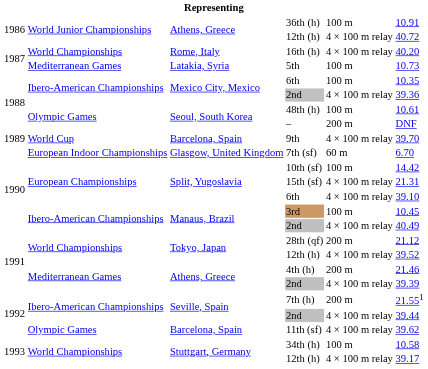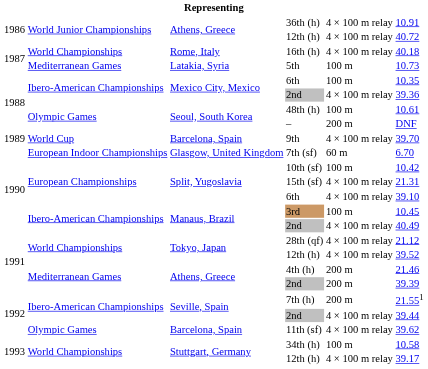36th (h) | column 5: 100 m -> 4 × 100 m relay
16th (h) | column 6: 40.20 -> 40.18
10th (sf) | column 6: 14.42 -> 10.42
28th (qf) | column 5: 200 m -> 4 × 100 m relay
Athens, Greece / 2nd | column 5: 4 × 100 m relay -> 200 m
